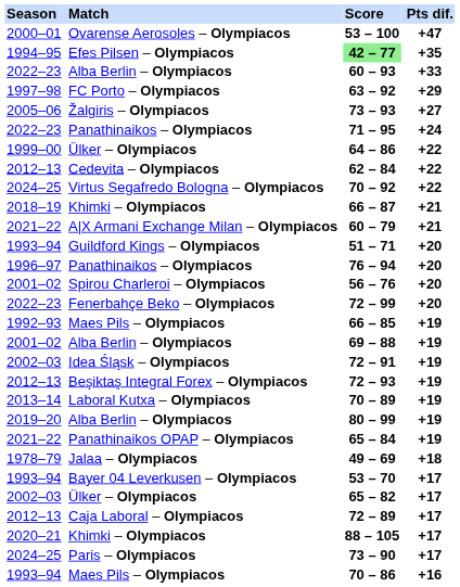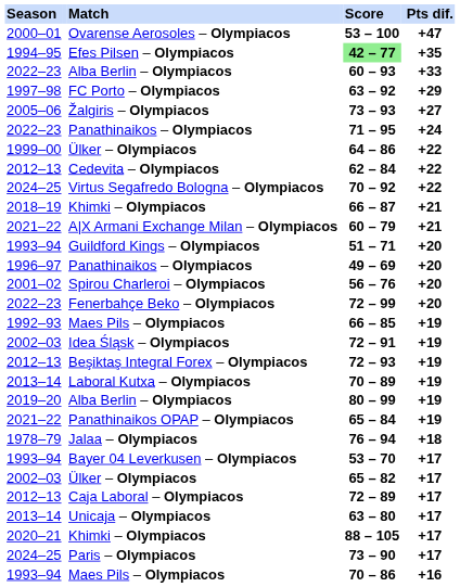1996–97 / Panathinaikos – Olympiacos | Score: 76 – 94 -> 49 – 69
- row: 2001–02 | Alba Berlin – Olympiacos | 69 – 88 | +19
Jalaa – Olympiacos | Score: 49 – 69 -> 76 – 94
+ row: 2013–14 | Unicaja – Olympiacos | 63 – 80 | +17
